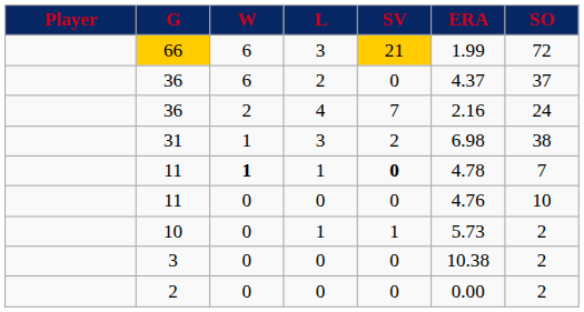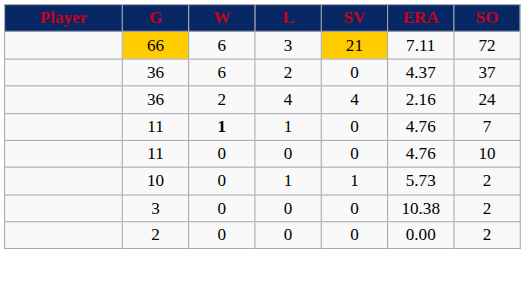66 | ERA: 1.99 -> 7.11
36 / 4 | SV: 7 -> 4
- row: 31 | 1 | 3 | 2 | 6.98 | 38
11 / 1 | SV: bold -> normal
11 / 1 | ERA: 4.78 -> 4.76
